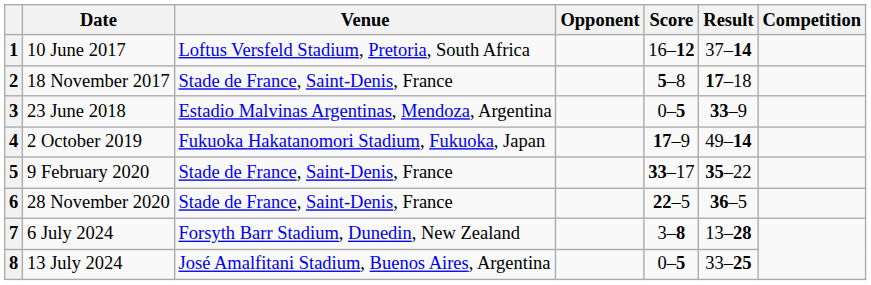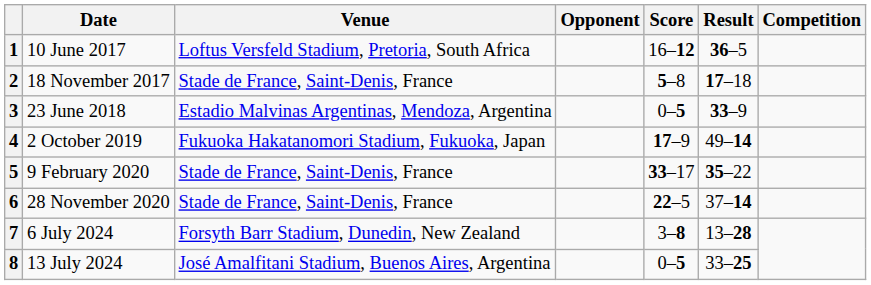1 | Result: 37–14 -> 36–5
6 | Result: 36–5 -> 37–14
